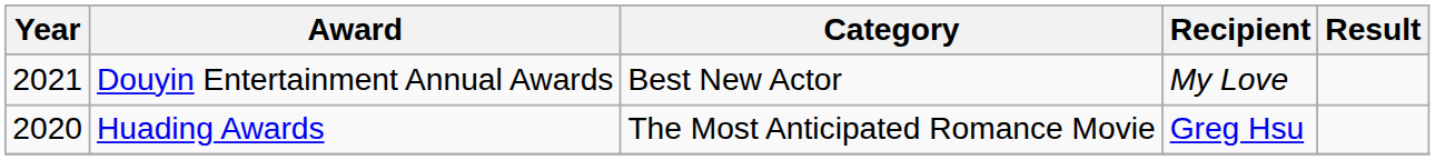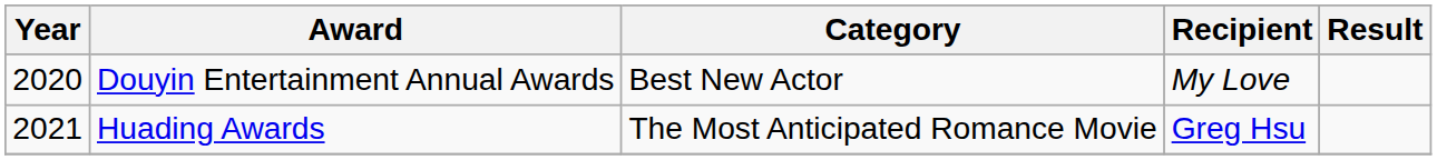Douyin Entertainment Annual Awards | Year: 2021 -> 2020
Huading Awards | Year: 2020 -> 2021
